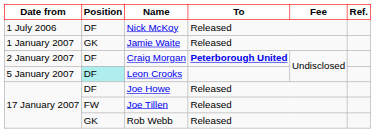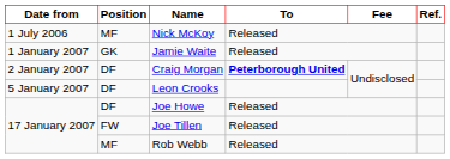Nick McKoy | Position: DF -> MF
Leon Crooks | Position: paleturquoise background -> no background
Rob Webb | Position: GK -> MF
